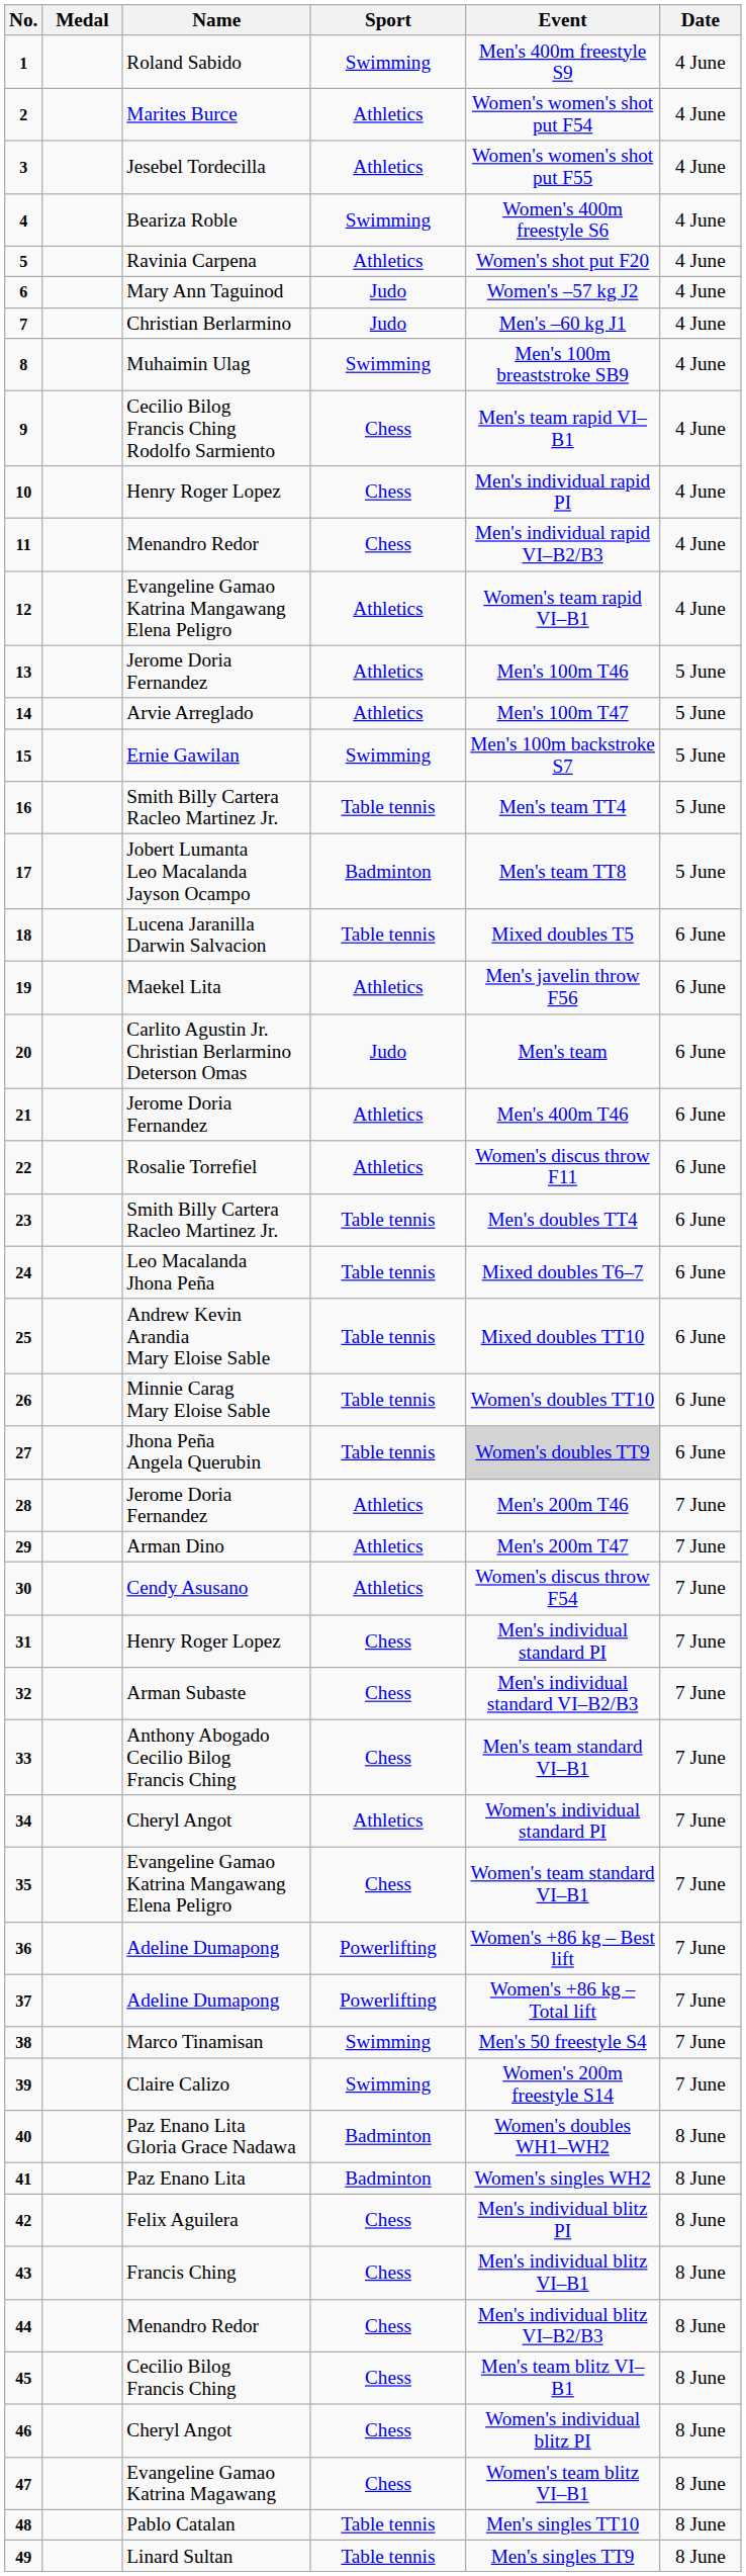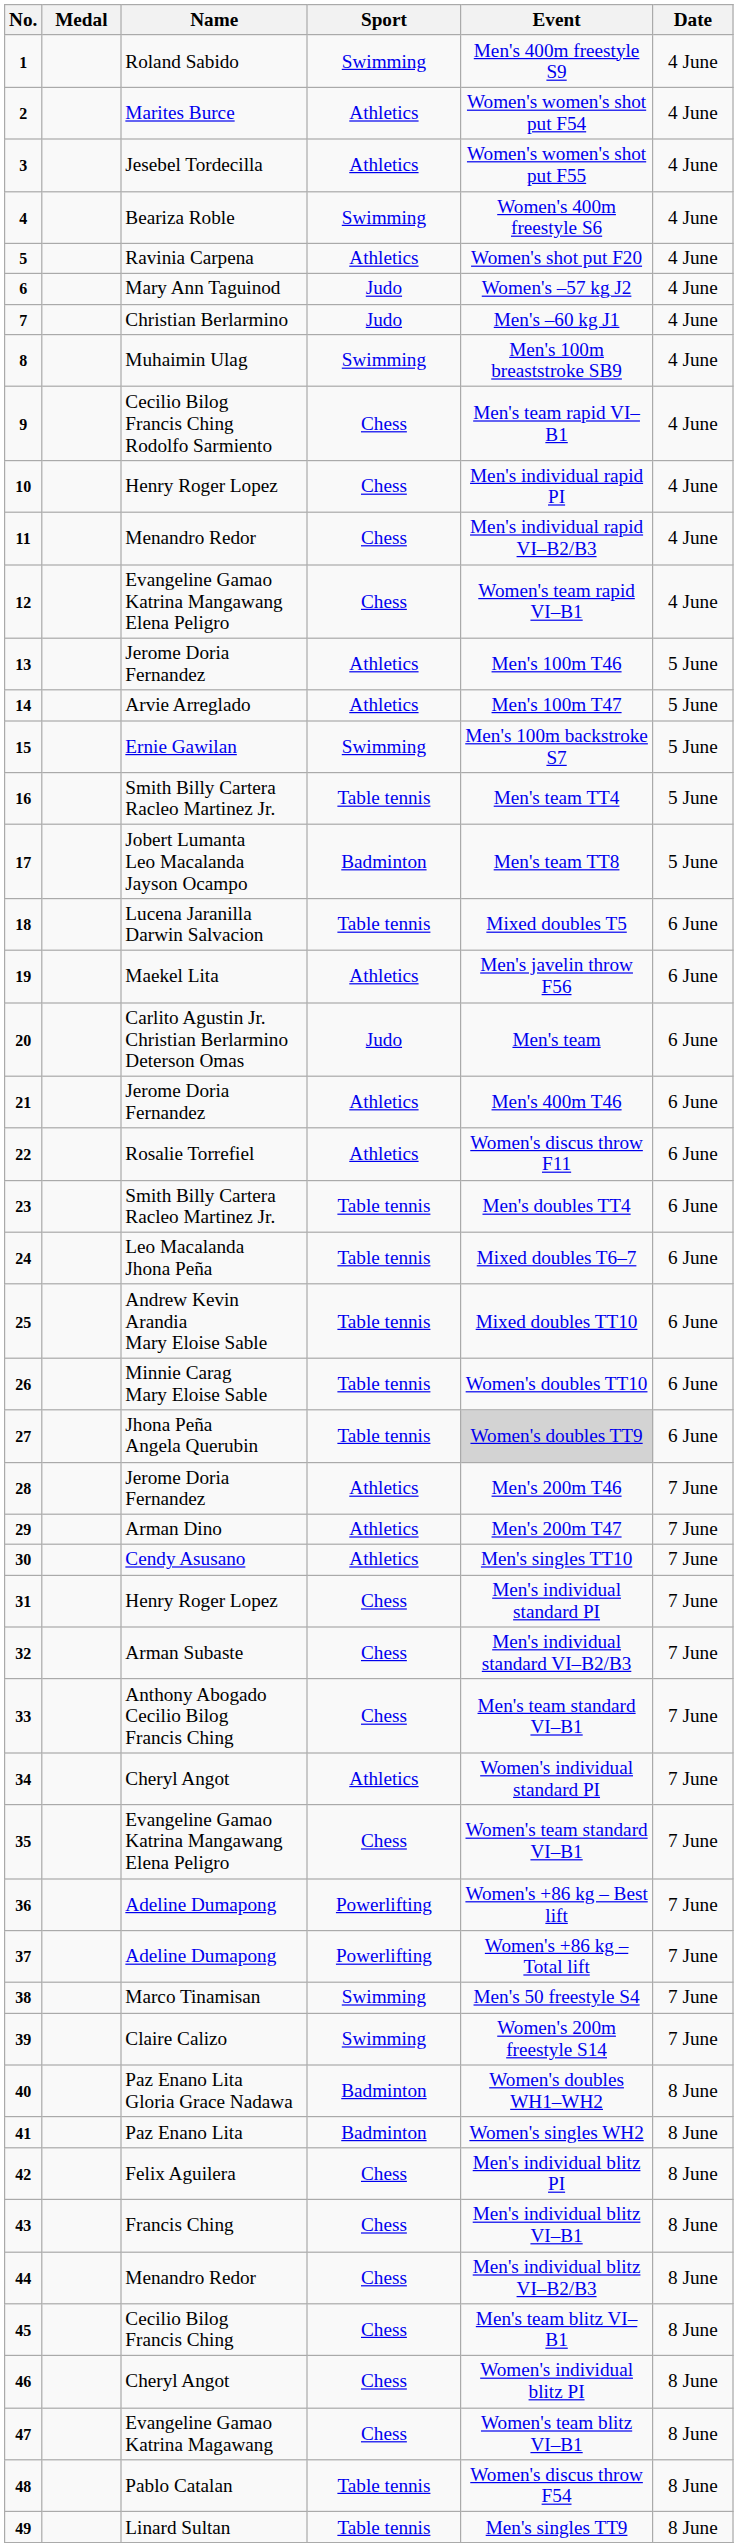12 | Sport: Athletics -> Chess
30 | Event: Women's discus throw F54 -> Men's singles TT10
48 | Event: Men's singles TT10 -> Women's discus throw F54
